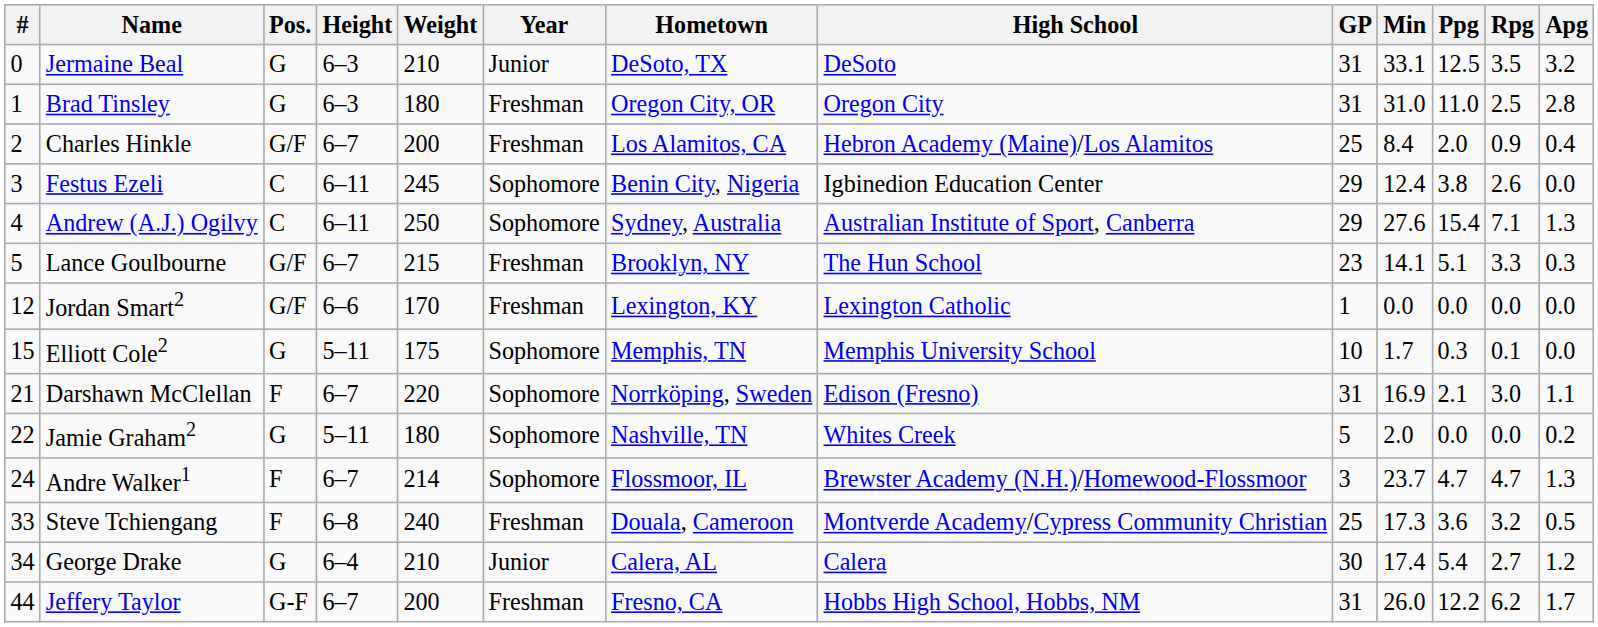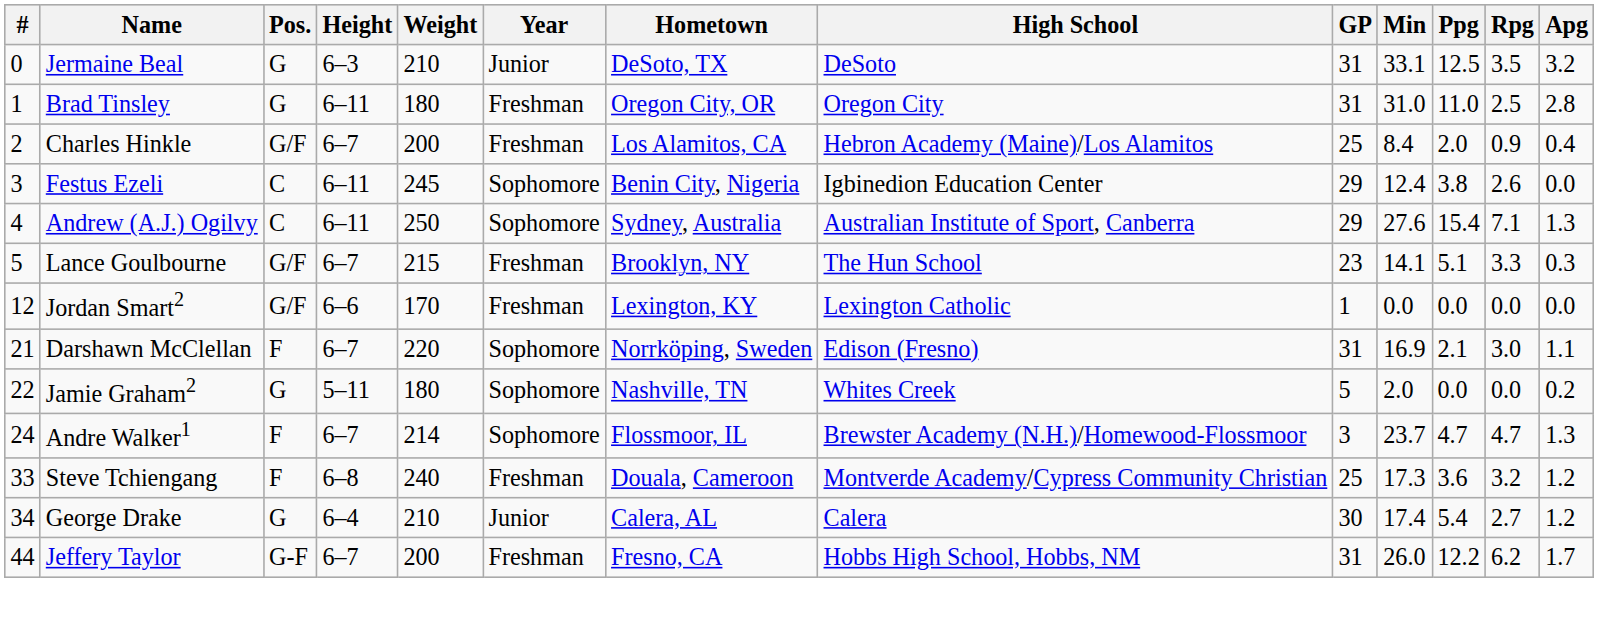Brad Tinsley | Height: 6–3 -> 6–11
- row: 15 | Elliott Cole2 | G | 5–11 | 175 | Sophomore | Memphis, TN | Memphis University School | 10 | 1.7 | 0.3 | 0.1 | 0.0
Steve Tchiengang | Apg: 0.5 -> 1.2
